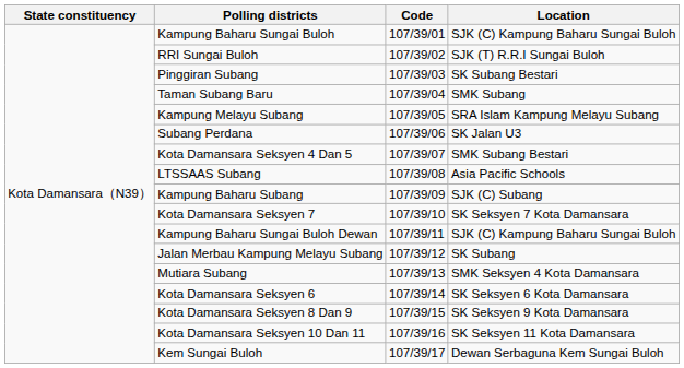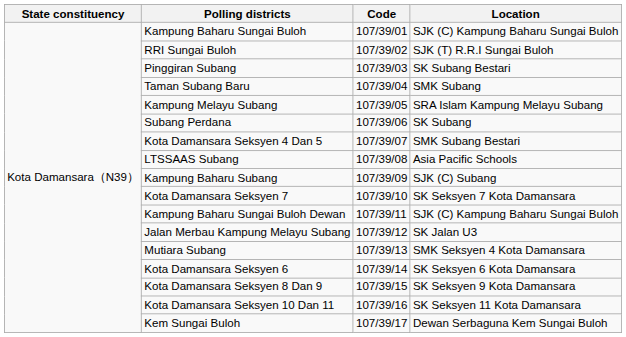Subang Perdana | Location: SK Jalan U3 -> SK Subang
Jalan Merbau Kampung Melayu Subang | Location: SK Subang -> SK Jalan U3
